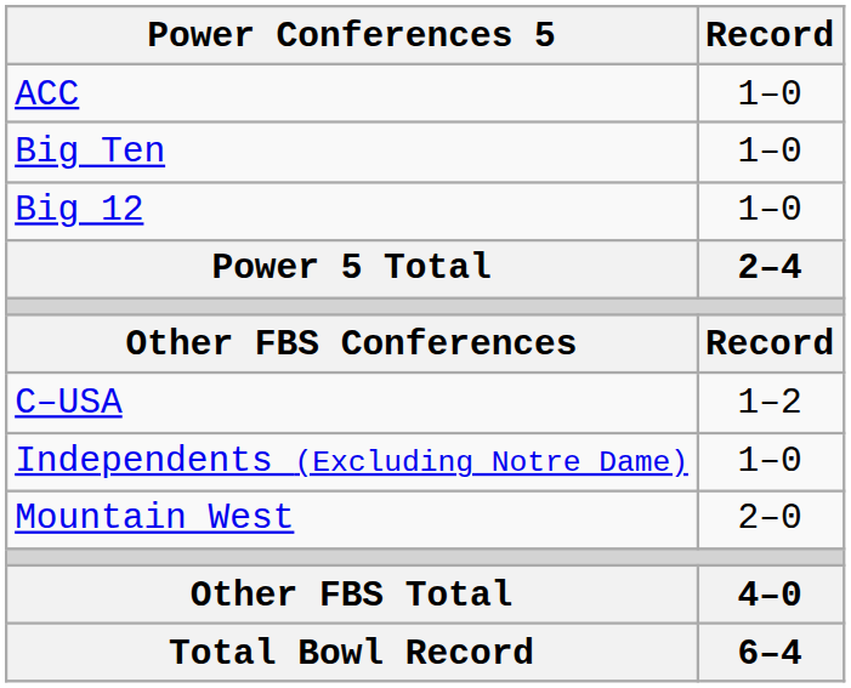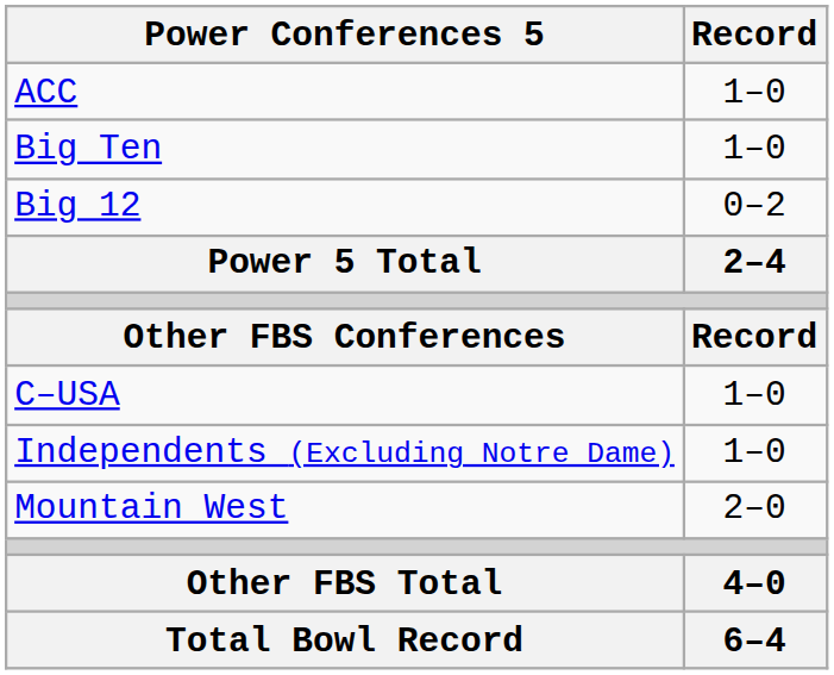Big 12 | Record: 1–0 -> 0–2
C–USA | Record: 1–2 -> 1–0
